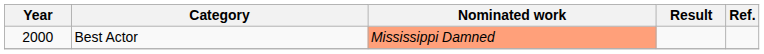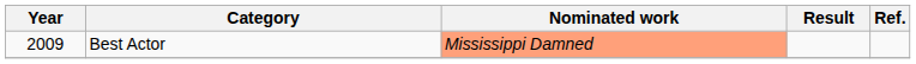Best Actor | Year: 2000 -> 2009
